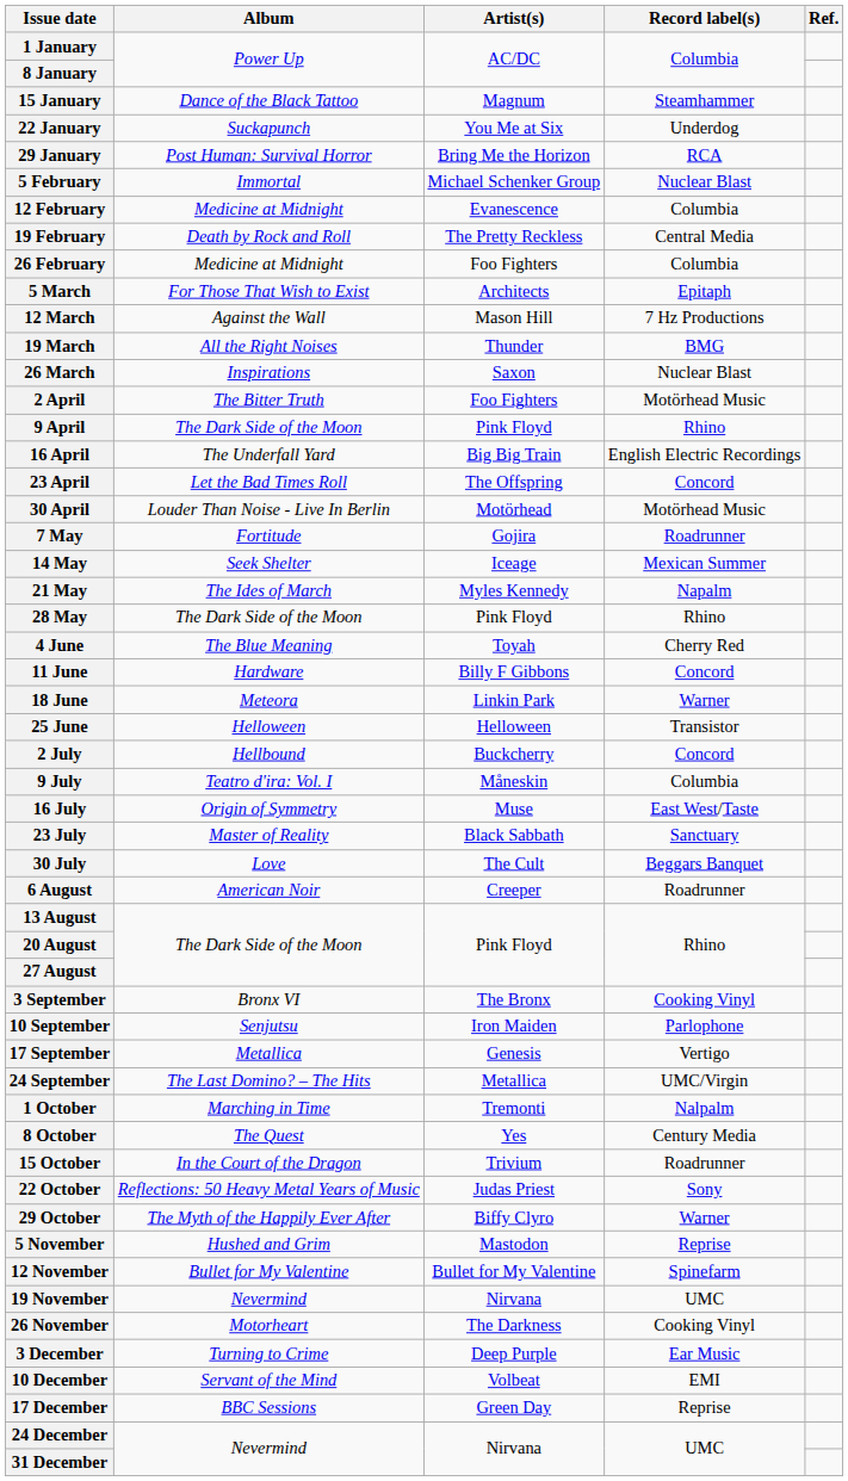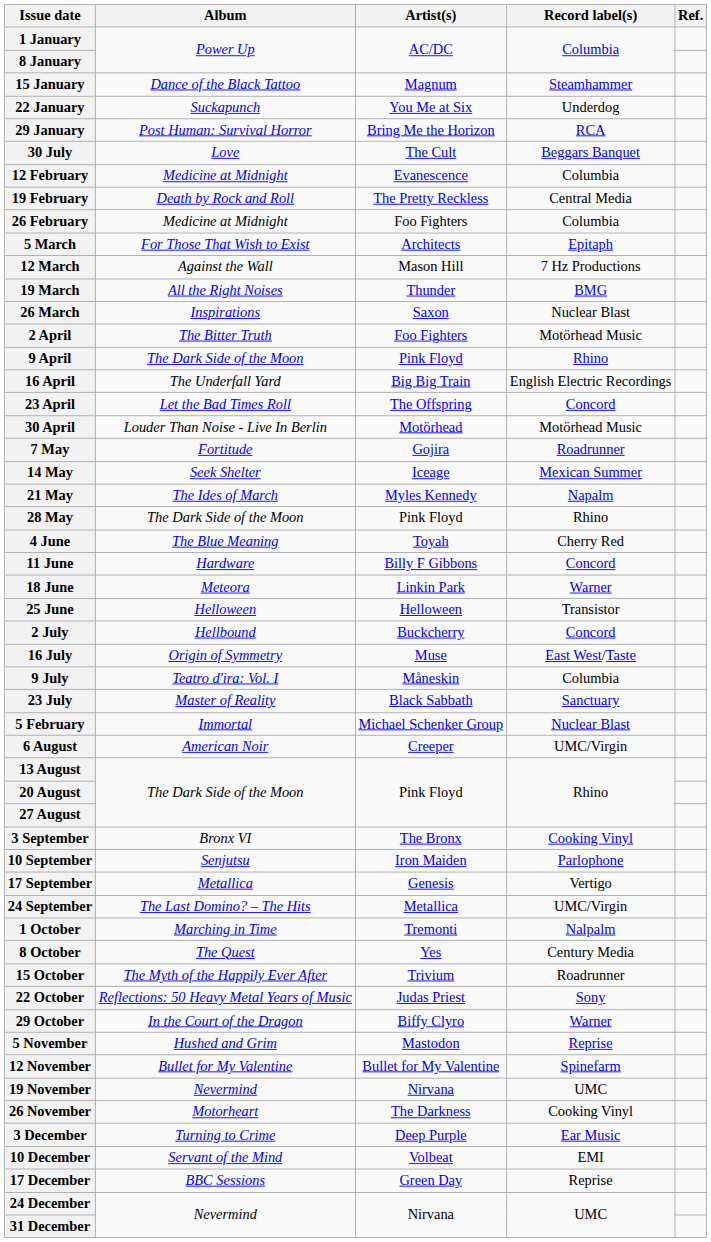rows swapped: 5 February <-> 30 July
rows swapped: 9 July <-> 16 July
6 August | Record label(s): Roadrunner -> UMC/Virgin
15 October | Album: In the Court of the Dragon -> The Myth of the Happily Ever After
29 October | Album: The Myth of the Happily Ever After -> In the Court of the Dragon
